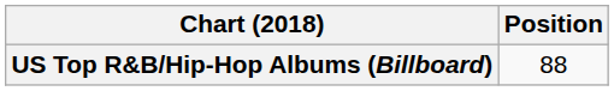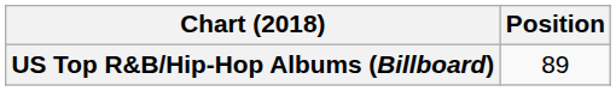US Top R&B/Hip-Hop Albums (Billboard) | Position: 88 -> 89
